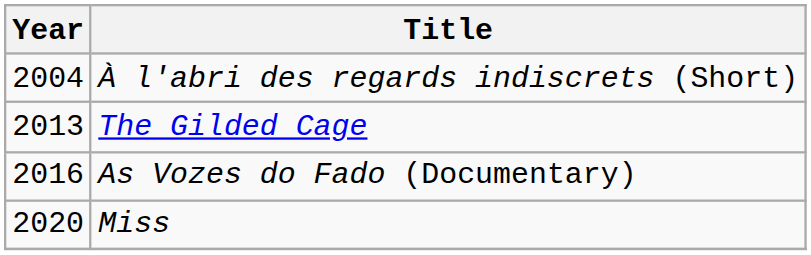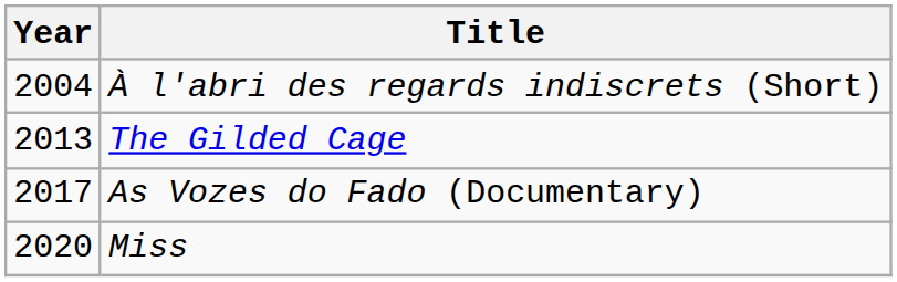As Vozes do Fado (Documentary) | Year: 2016 -> 2017
